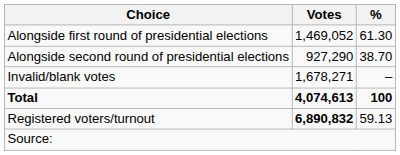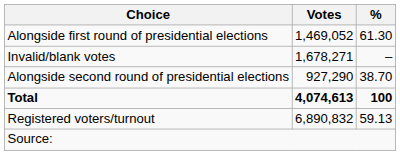rows swapped: Alongside second round of presidential elections <-> Invalid/blank votes
Registered voters/turnout | Votes: bold -> normal
